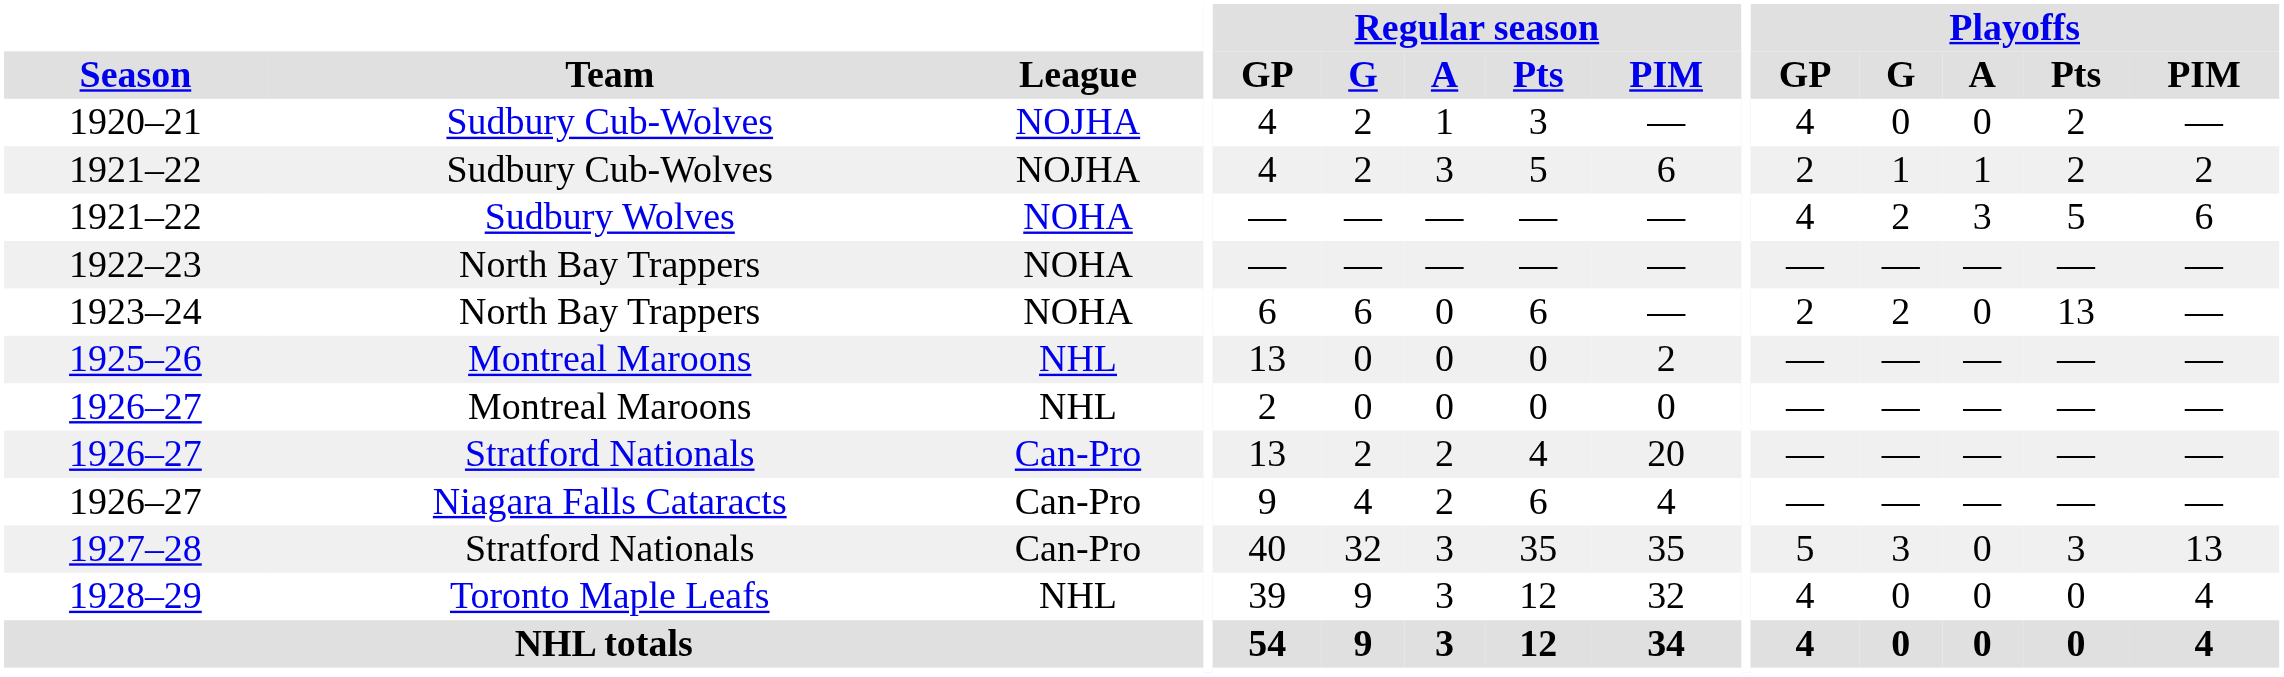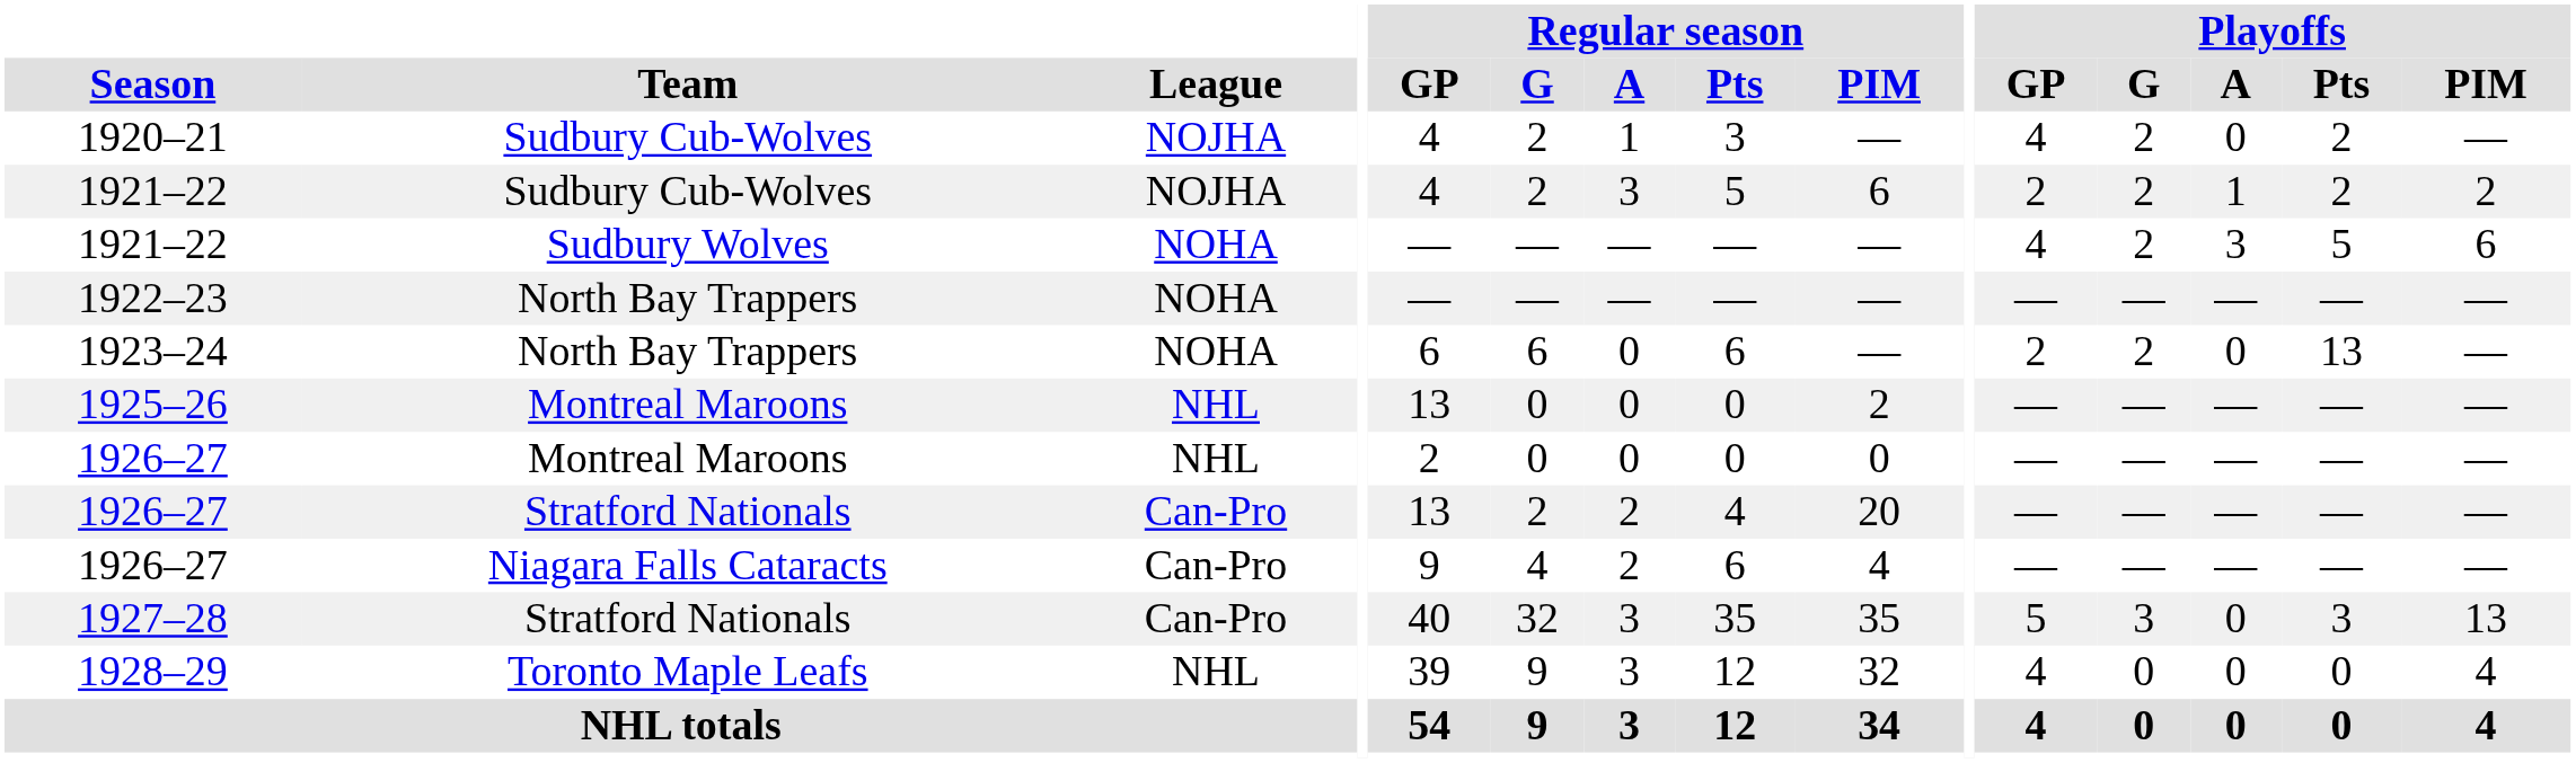1920–21 | Playoffs / G: 0 -> 2
1921–22 / Sudbury Cub-Wolves | Playoffs / G: 1 -> 2
